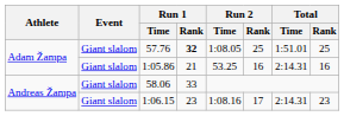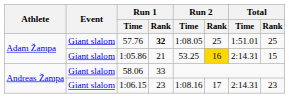1:05.86 | Run 2 / Rank: no background -> gold background
1:05.86 | Total / Rank: 16 -> 15
